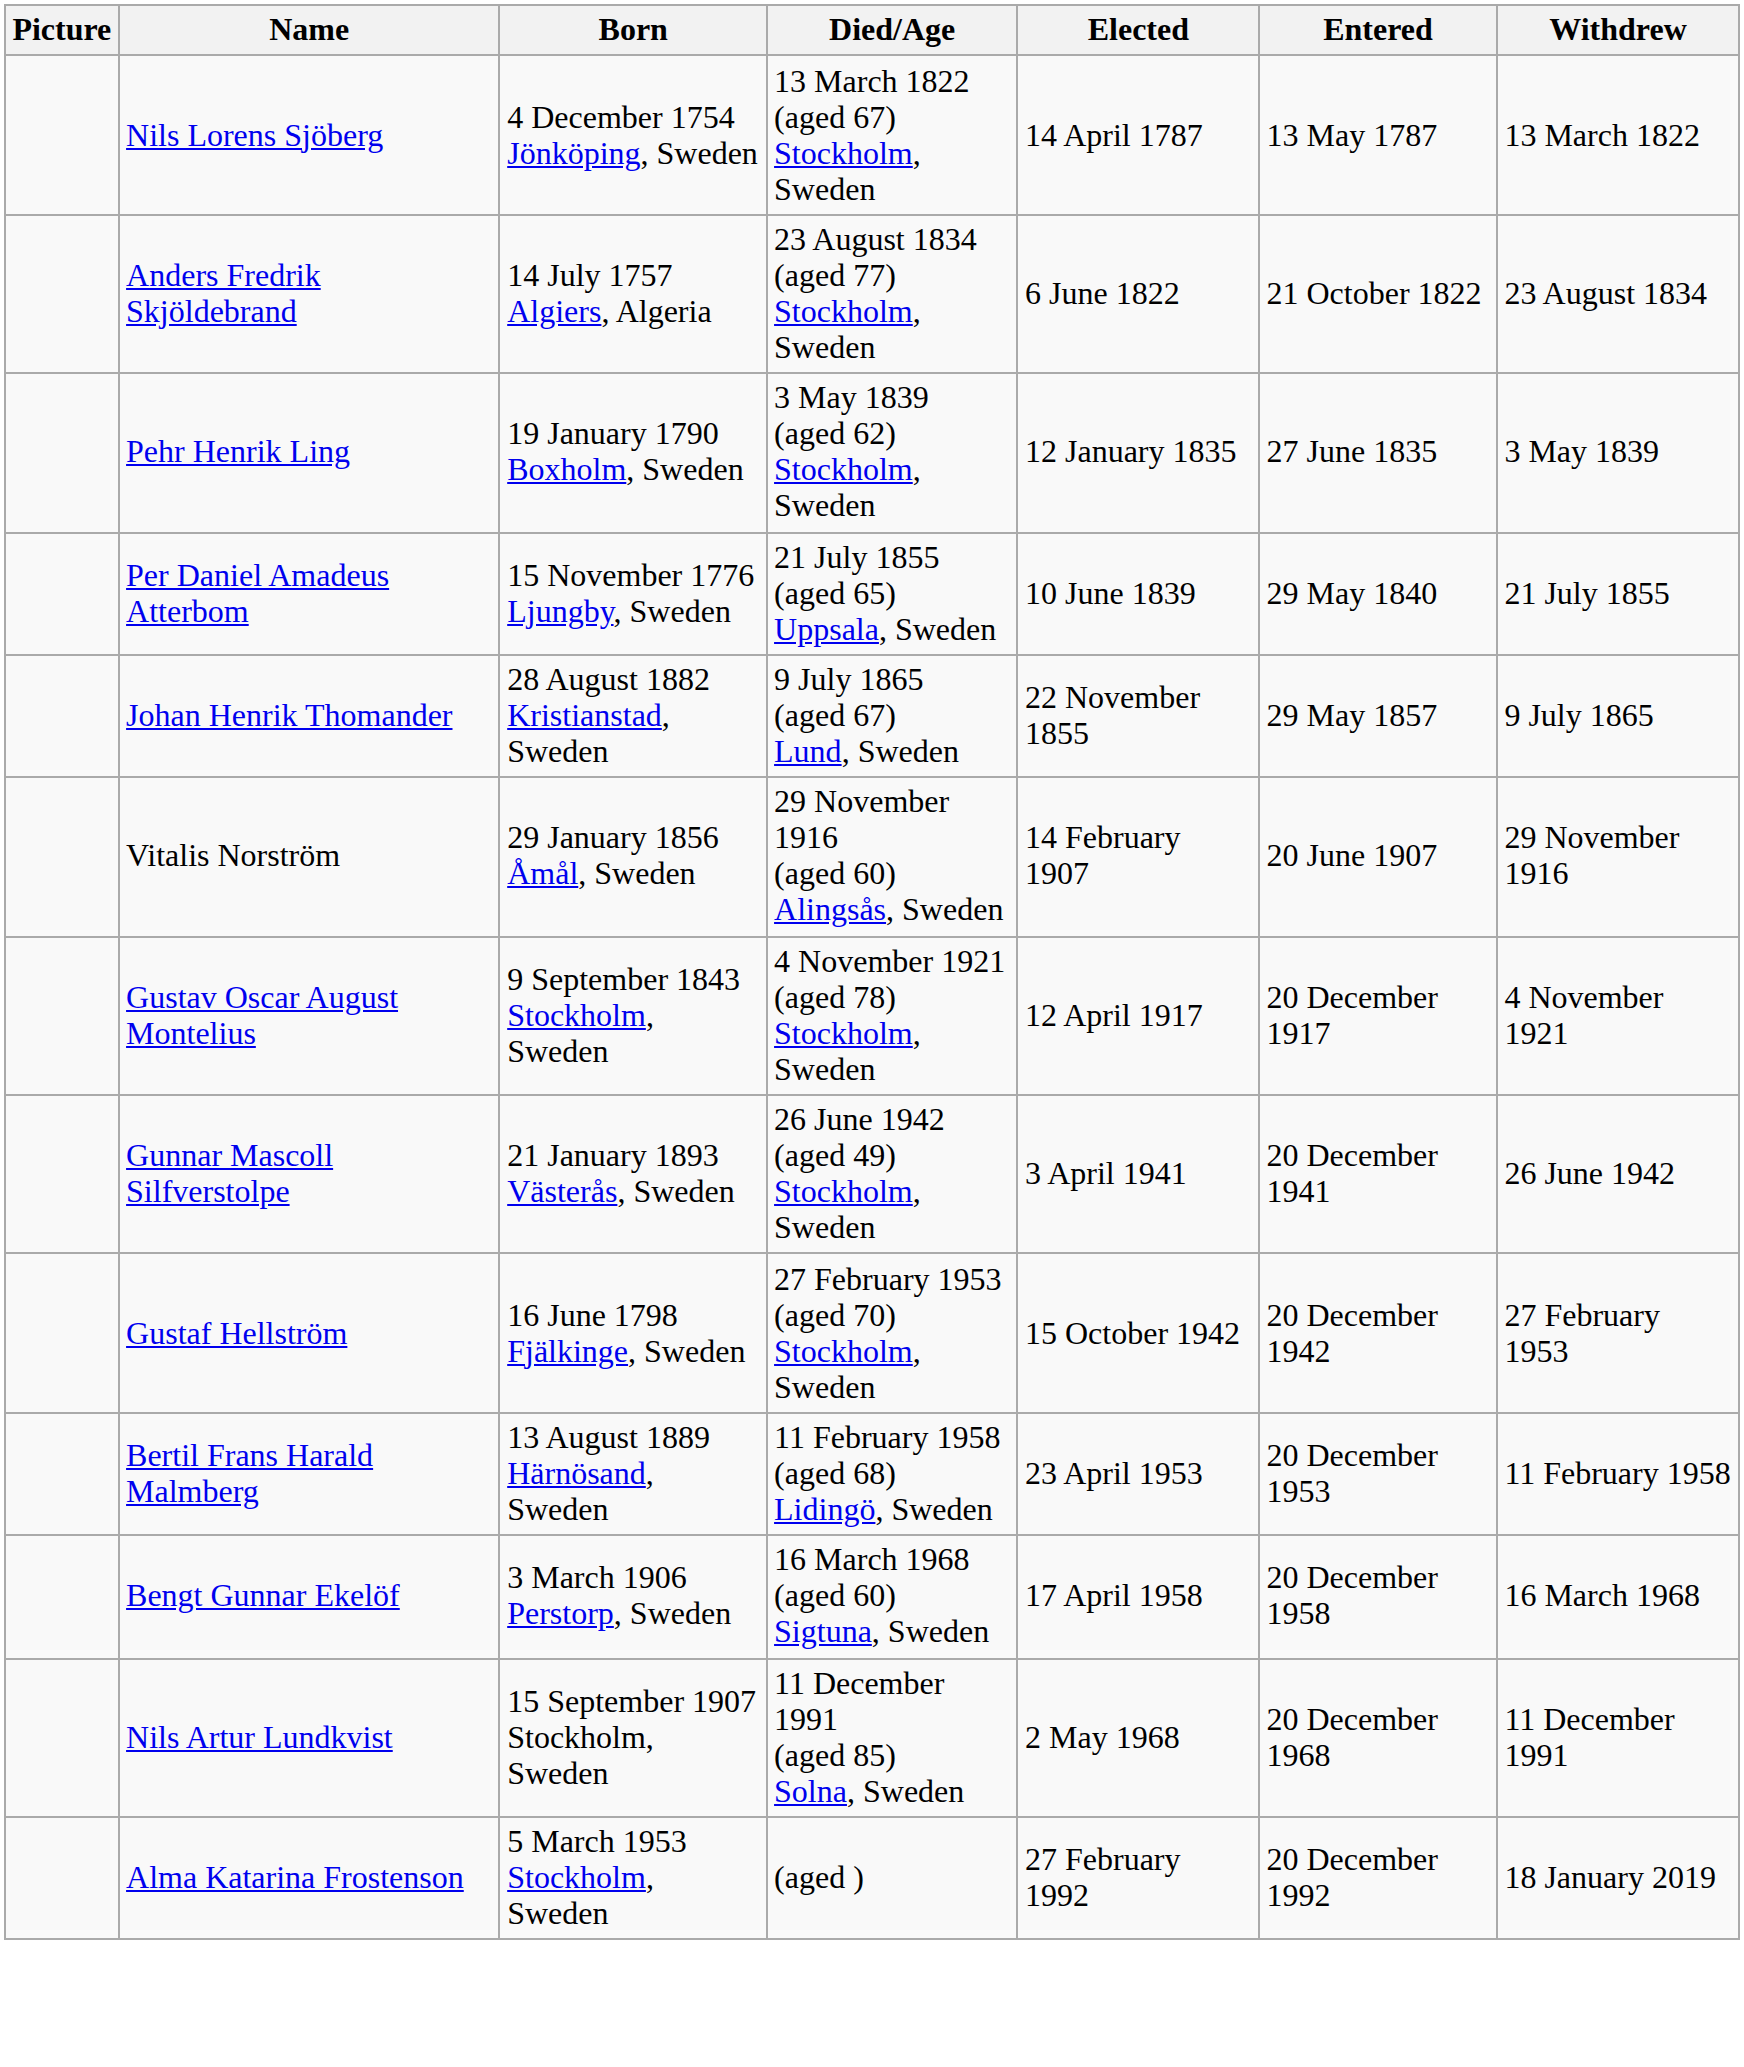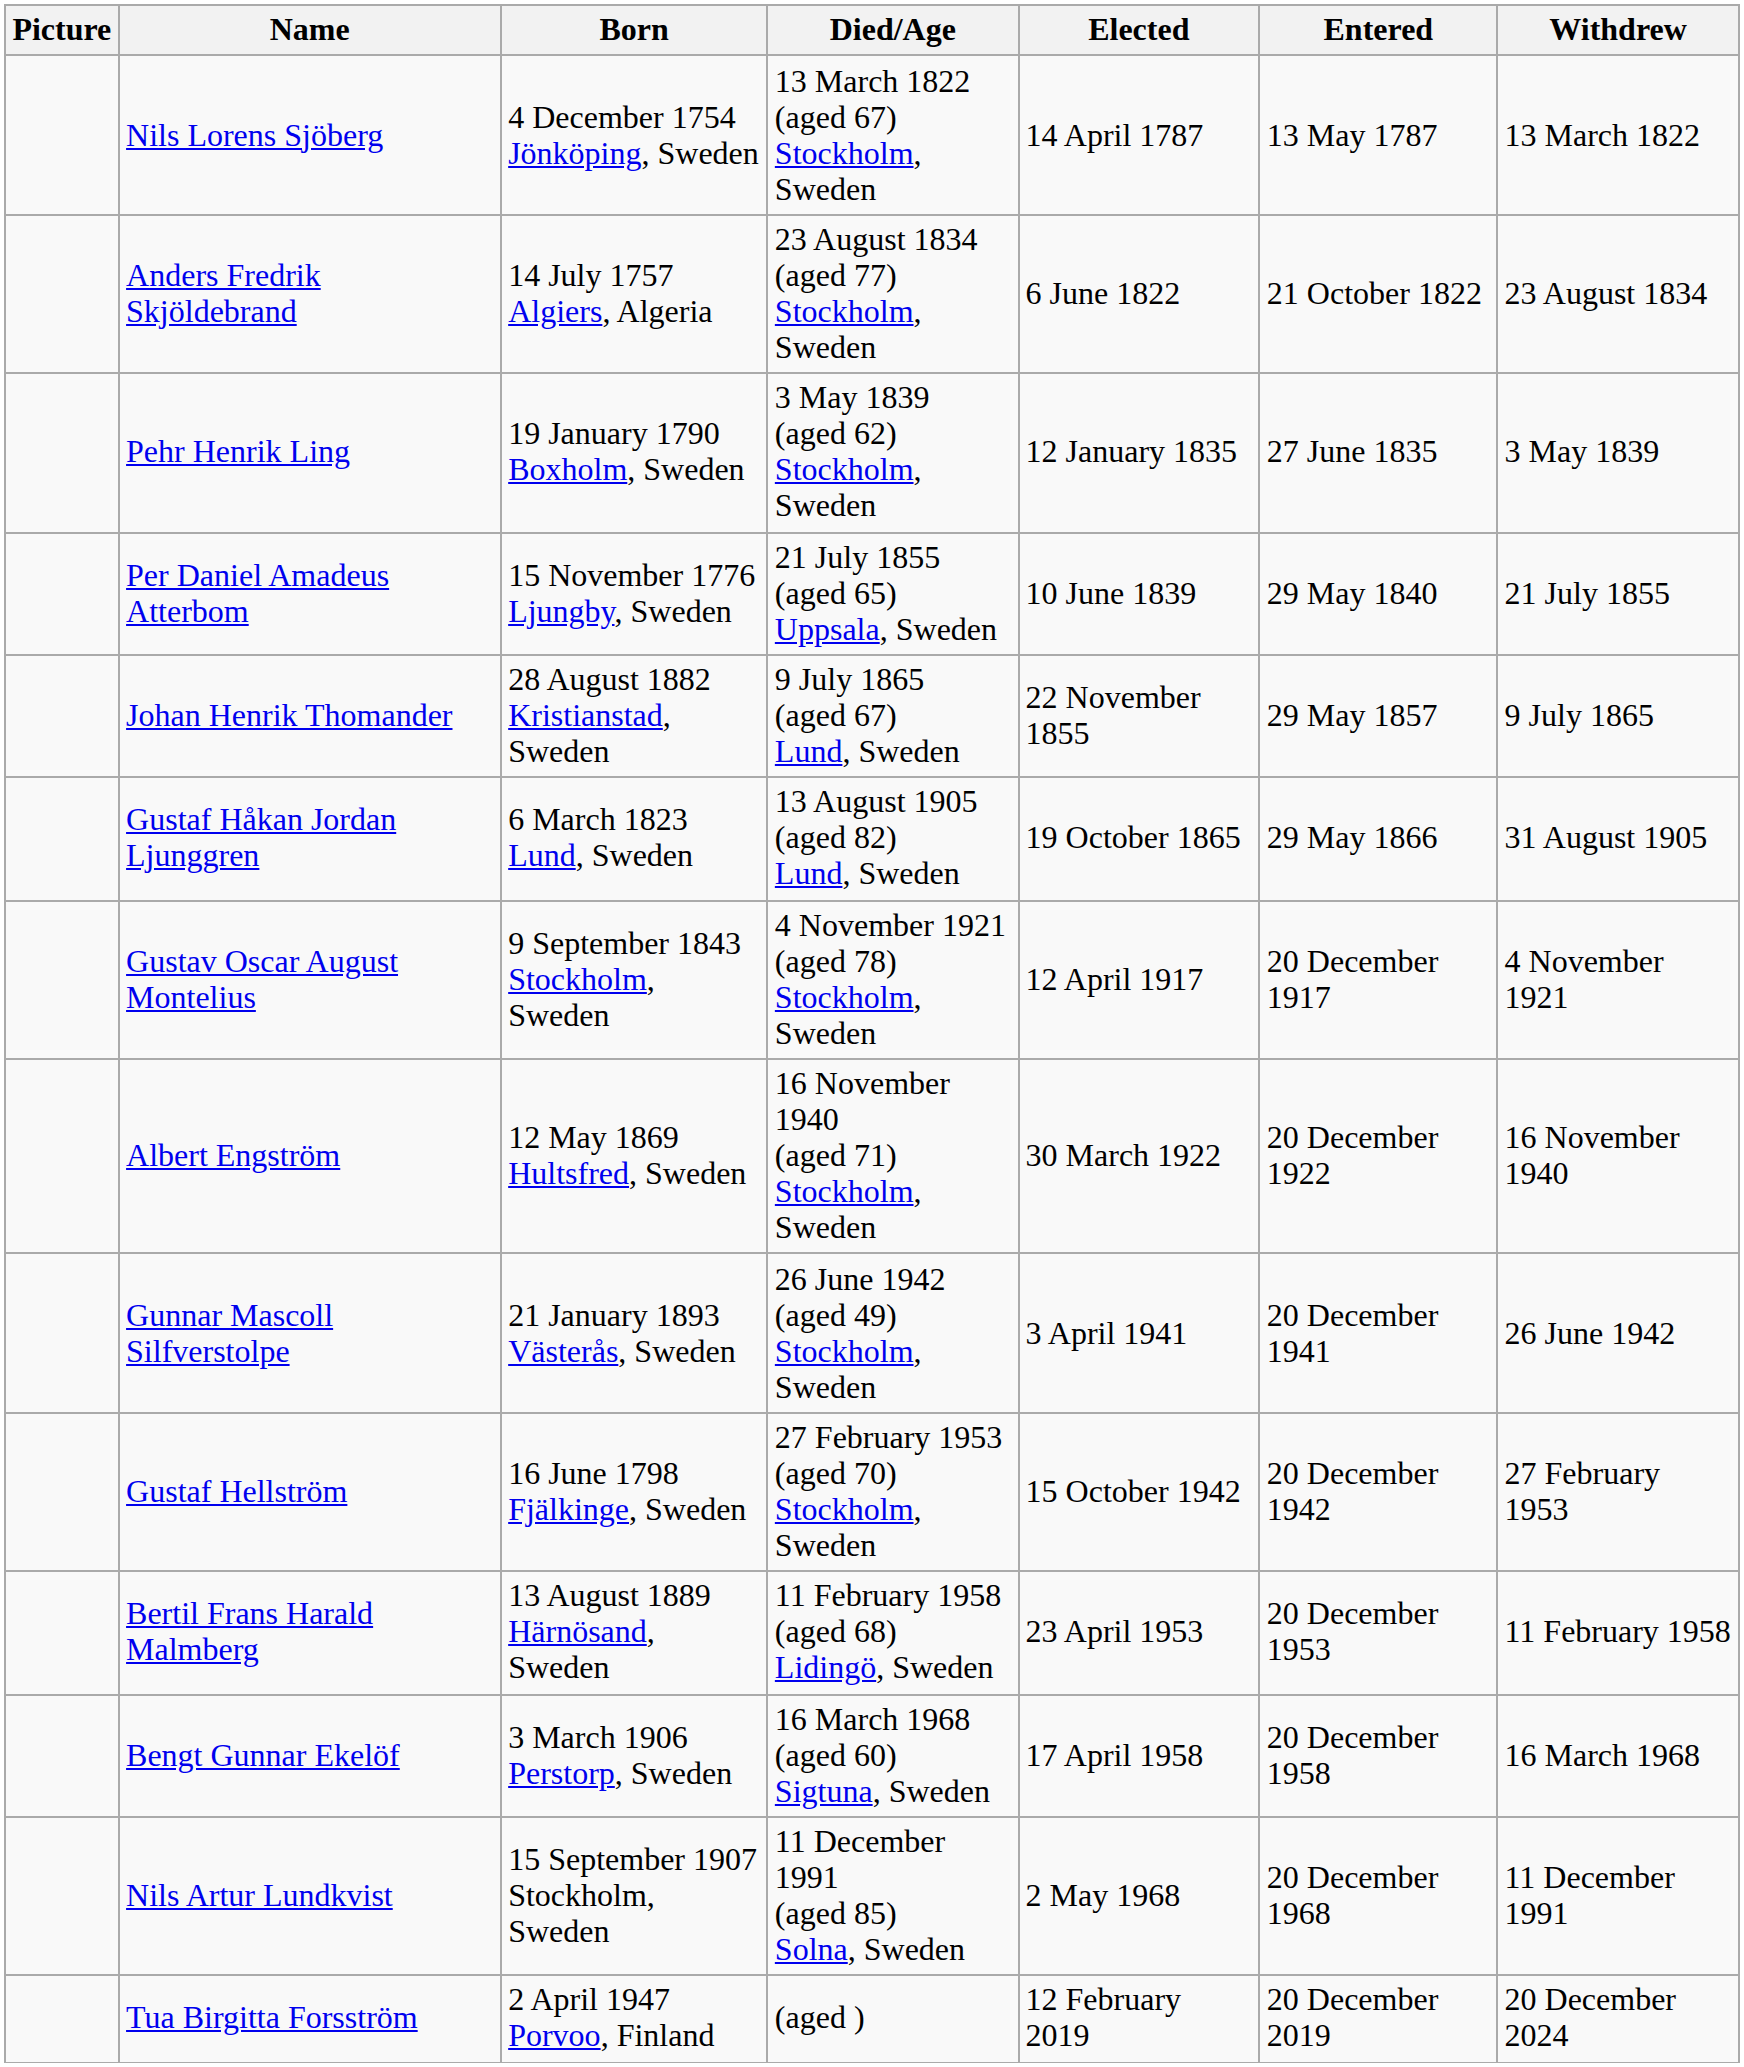+ row: Gustaf Håkan Jordan Ljunggren | 6 March 1823 Lund, Sweden | 13 August 1905 (aged 82) Lund, Sweden | 19 October 1865 | 29 May 1866 | 31 August 1905
- row: Vitalis Norström | 29 January 1856 Åmål, Sweden | 29 November 1916 (aged 60) Alingsås, Sweden | 14 February 1907 | 20 June 1907 | 29 November 1916
+ row: Albert Engström | 12 May 1869 Hultsfred, Sweden | 16 November 1940 (aged 71) Stockholm, Sweden | 30 March 1922 | 20 December 1922 | 16 November 1940
- row: Alma Katarina Frostenson | 5 March 1953 Stockholm, Sweden | (aged ) | 27 February 1992 | 20 December 1992 | 18 January 2019
+ row: Tua Birgitta Forsström | 2 April 1947 Porvoo, Finland | (aged ) | 12 February 2019 | 20 December 2019 | 20 December 2024
